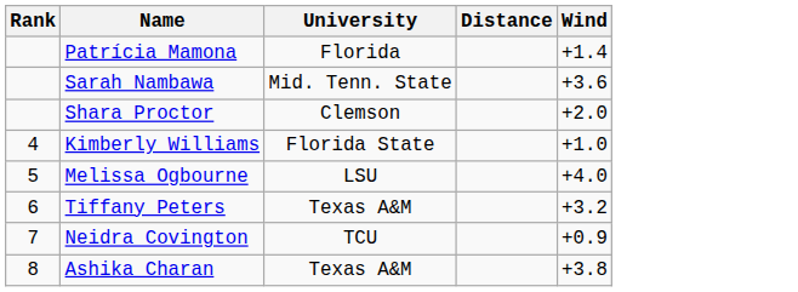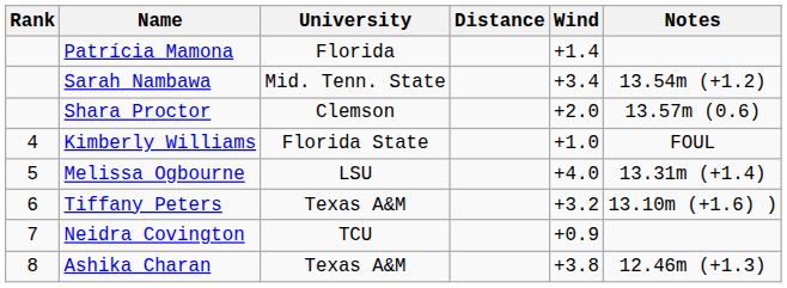+ column: Notes | 13.54m (+1.2) | 13.57m (0.6) | FOUL | 13.31m (+1.4) | 13.10m (+1.6) ) | 12.46m (+1.3)
Sarah Nambawa | Wind: +3.6 -> +3.4
